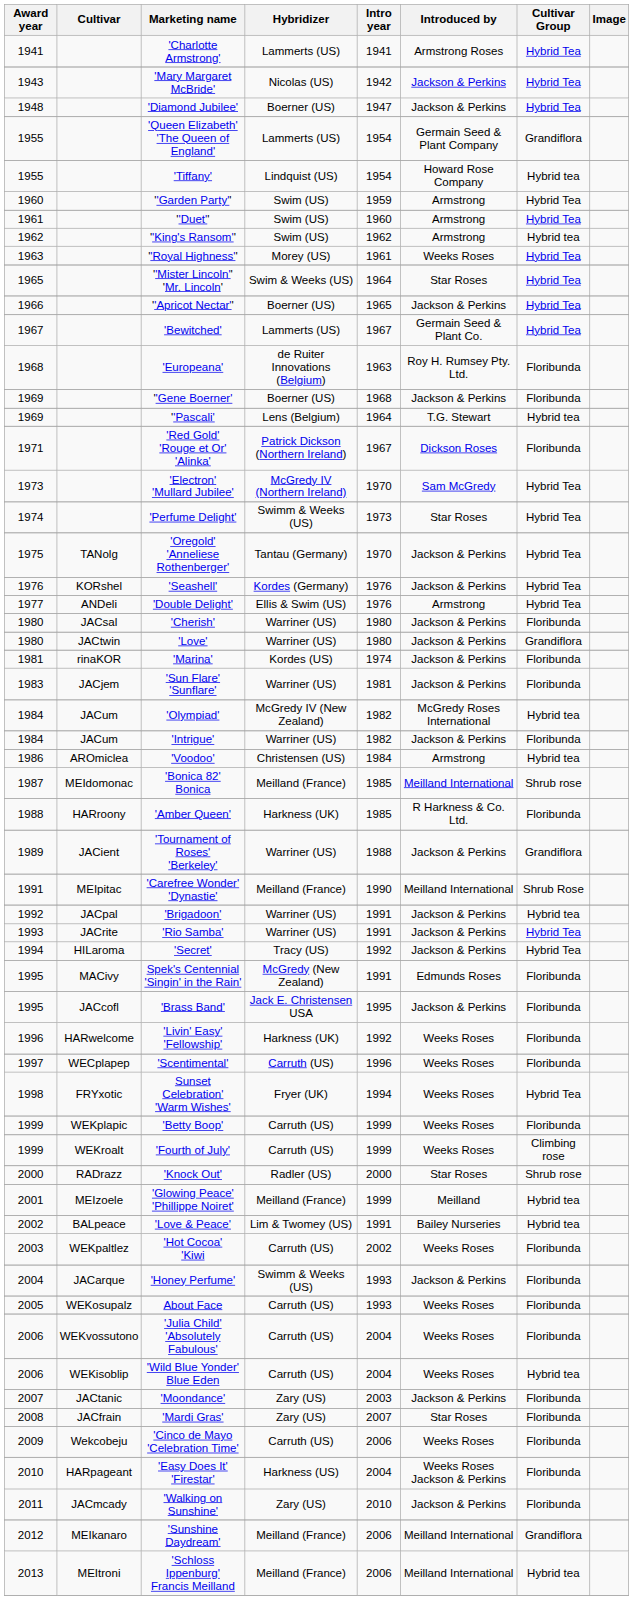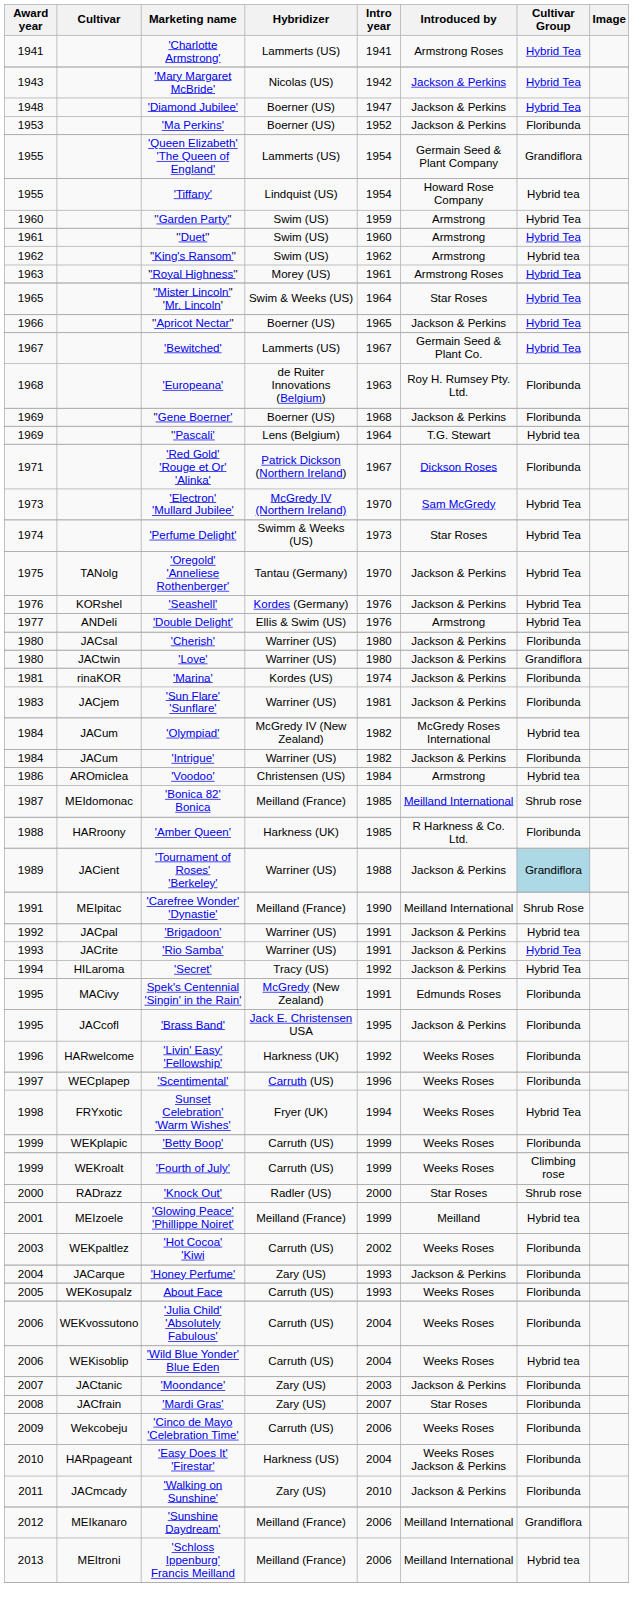+ row: 1953 | 'Ma Perkins' | Boerner (US) | 1952 | Jackson & Perkins | Floribunda
''Royal Highness'' | Introduced by: Weeks Roses -> Armstrong Roses
'Tournament of Roses' 'Berkeley' | Cultivar Group: no background -> lightblue background
- row: 2002 | BALpeace | 'Love & Peace' | Lim & Twomey (US) | 1991 | Bailey Nurseries | Hybrid tea
'Honey Perfume' | Hybridizer: Swimm & Weeks (US) -> Zary (US)
